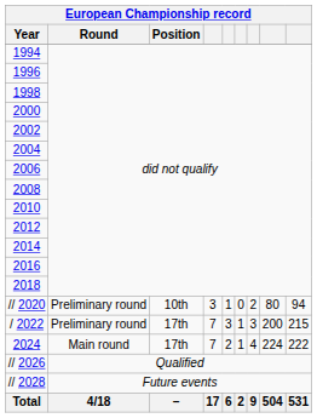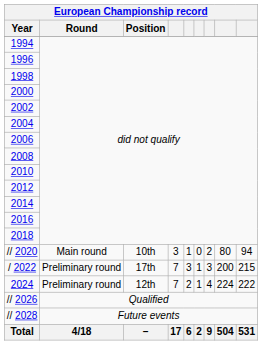// 2020 | Round: Preliminary round -> Main round
2024 | Round: Main round -> Preliminary round
2024 | Position: 17th -> 12th
